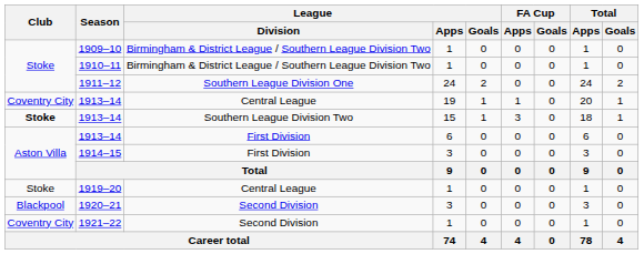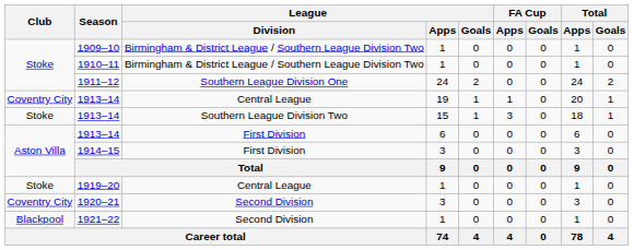1913–14 / Southern League Division Two | Club: bold -> normal
1920–21 | Club: Blackpool -> Coventry City
1921–22 | Club: Coventry City -> Blackpool
